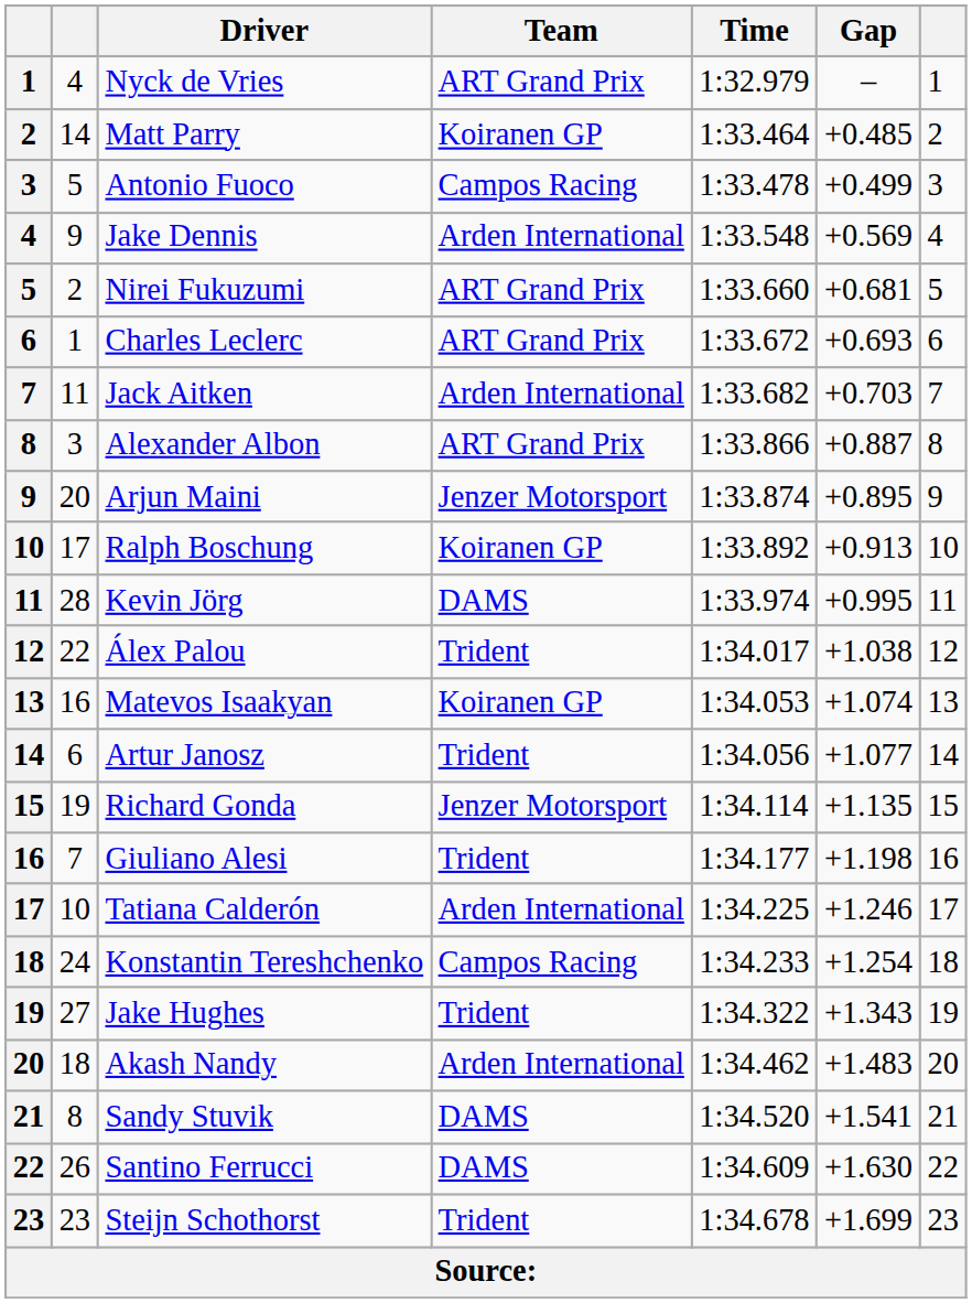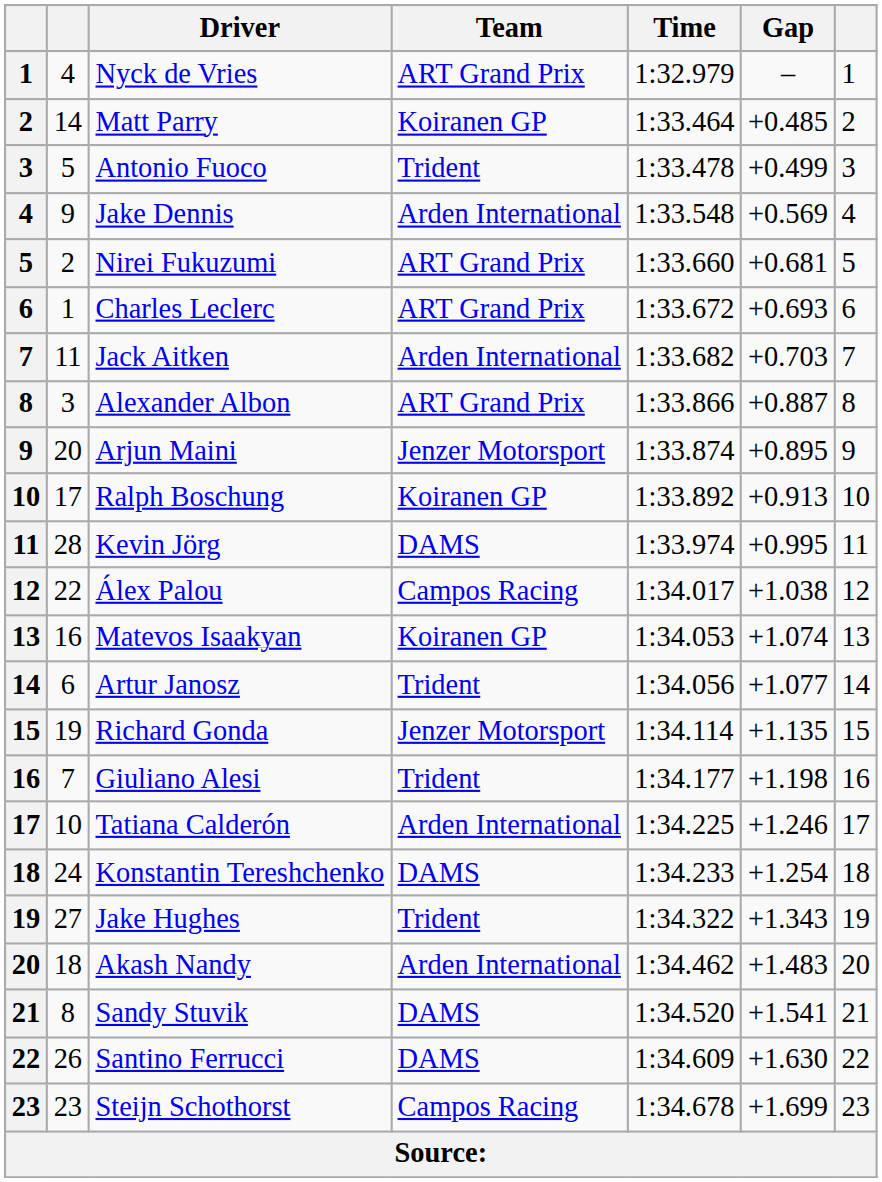Antonio Fuoco | Team: Campos Racing -> Trident
Álex Palou | Team: Trident -> Campos Racing
Konstantin Tereshchenko | Team: Campos Racing -> DAMS
Steijn Schothorst | Team: Trident -> Campos Racing
